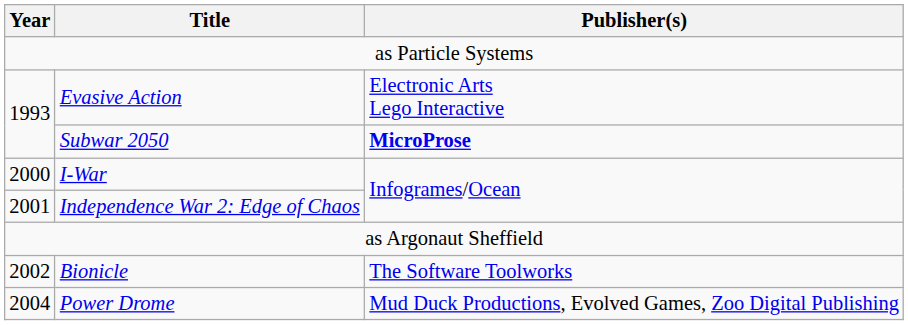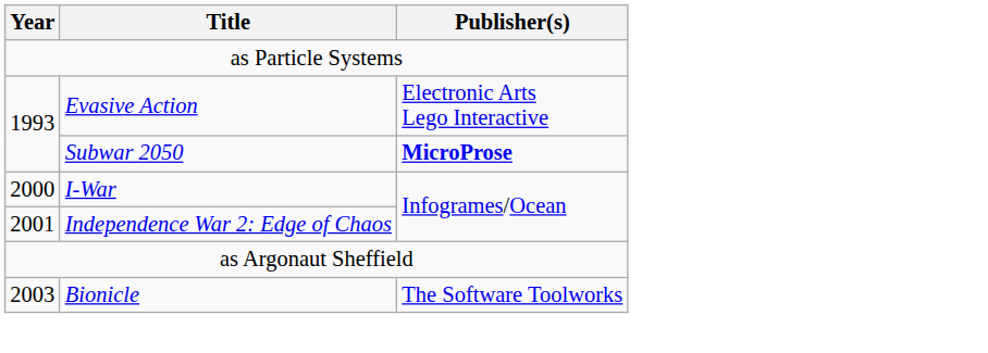Bionicle | Year: 2002 -> 2003
- row: 2004 | Power Drome | Mud Duck Productions, Evolved Games, Zoo Digital Publishing
